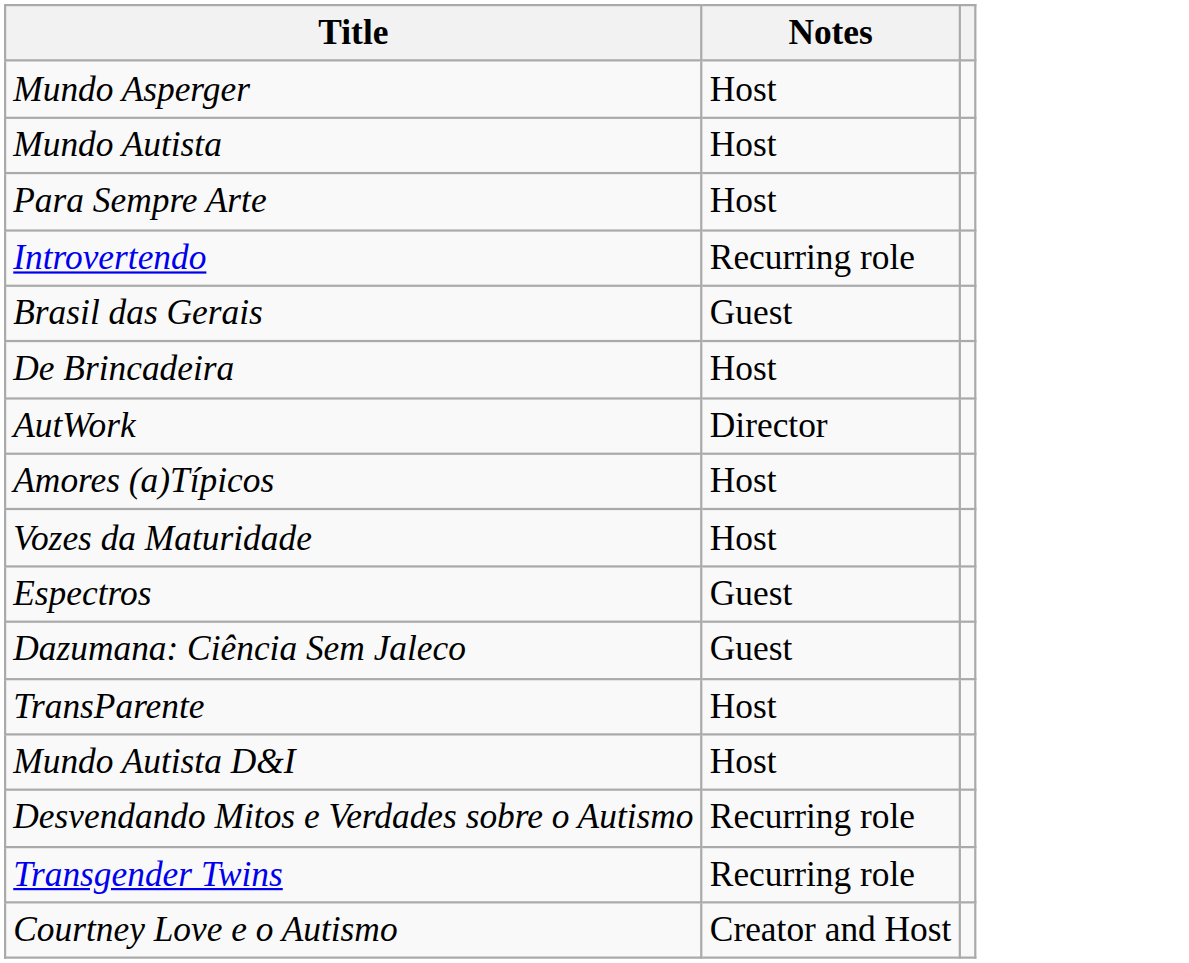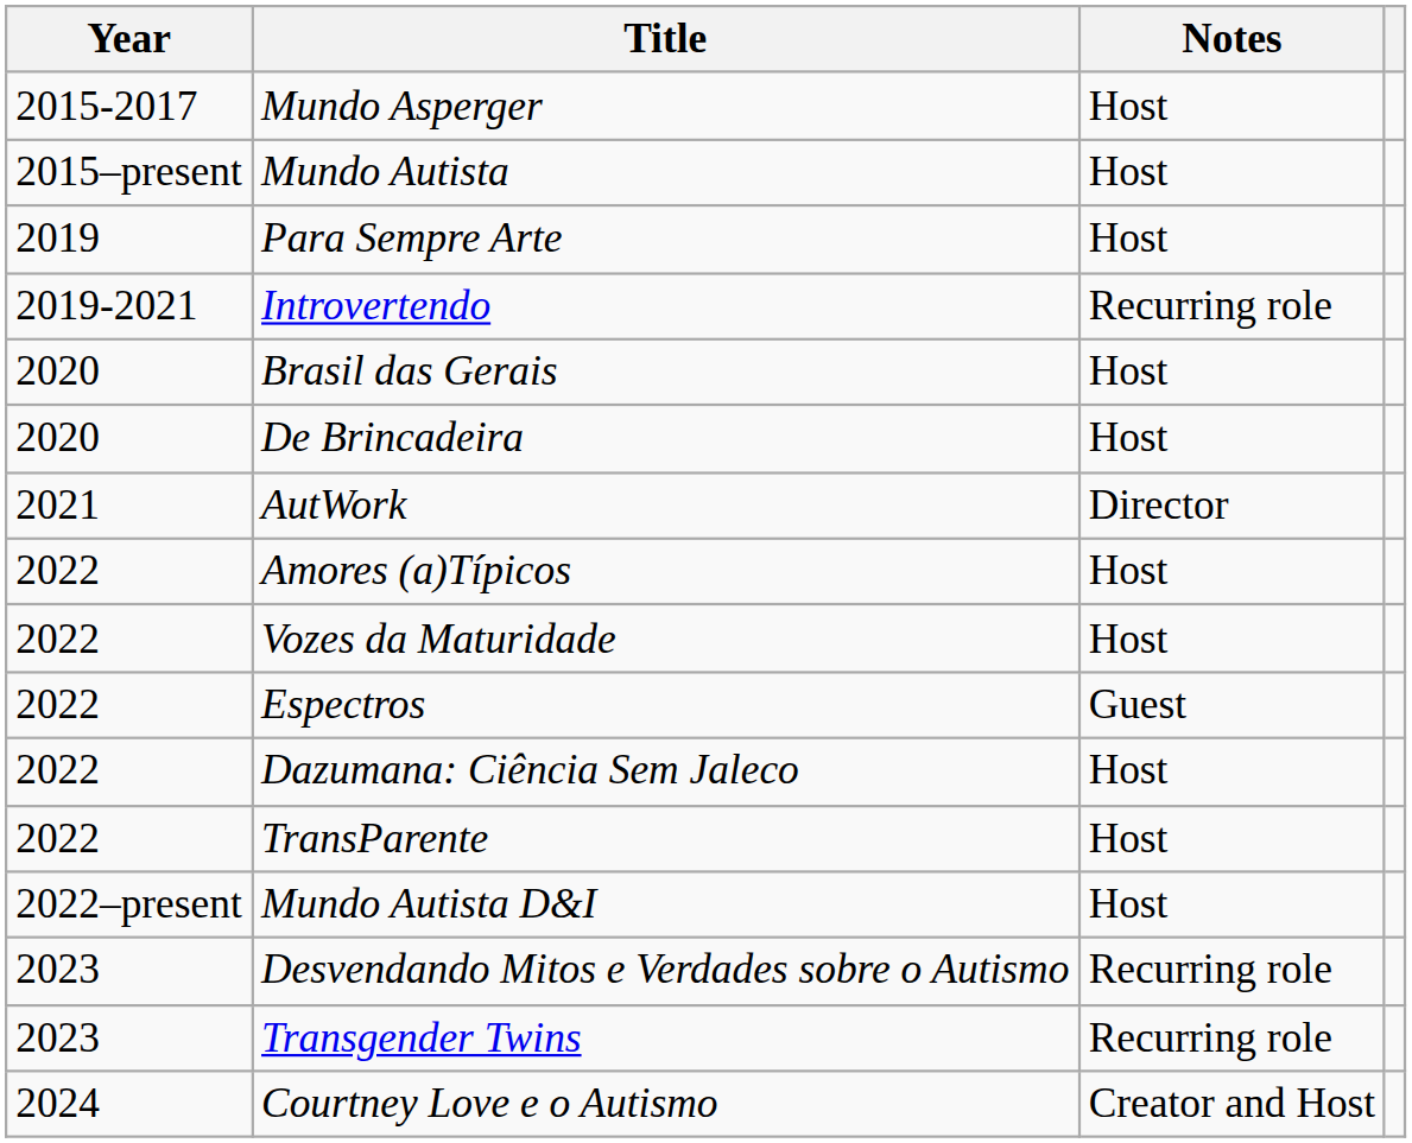+ column: Year | 2015-2017 | 2015–present | 2019 | 2019-2021 | 2020 | 2020 | 2021 | 2022 | 2022 | 2022 | 2022 | 2022 | 2022–present | 2023 | 2023 | 2024
Brasil das Gerais | Notes: Guest -> Host
Dazumana: Ciência Sem Jaleco | Notes: Guest -> Host
